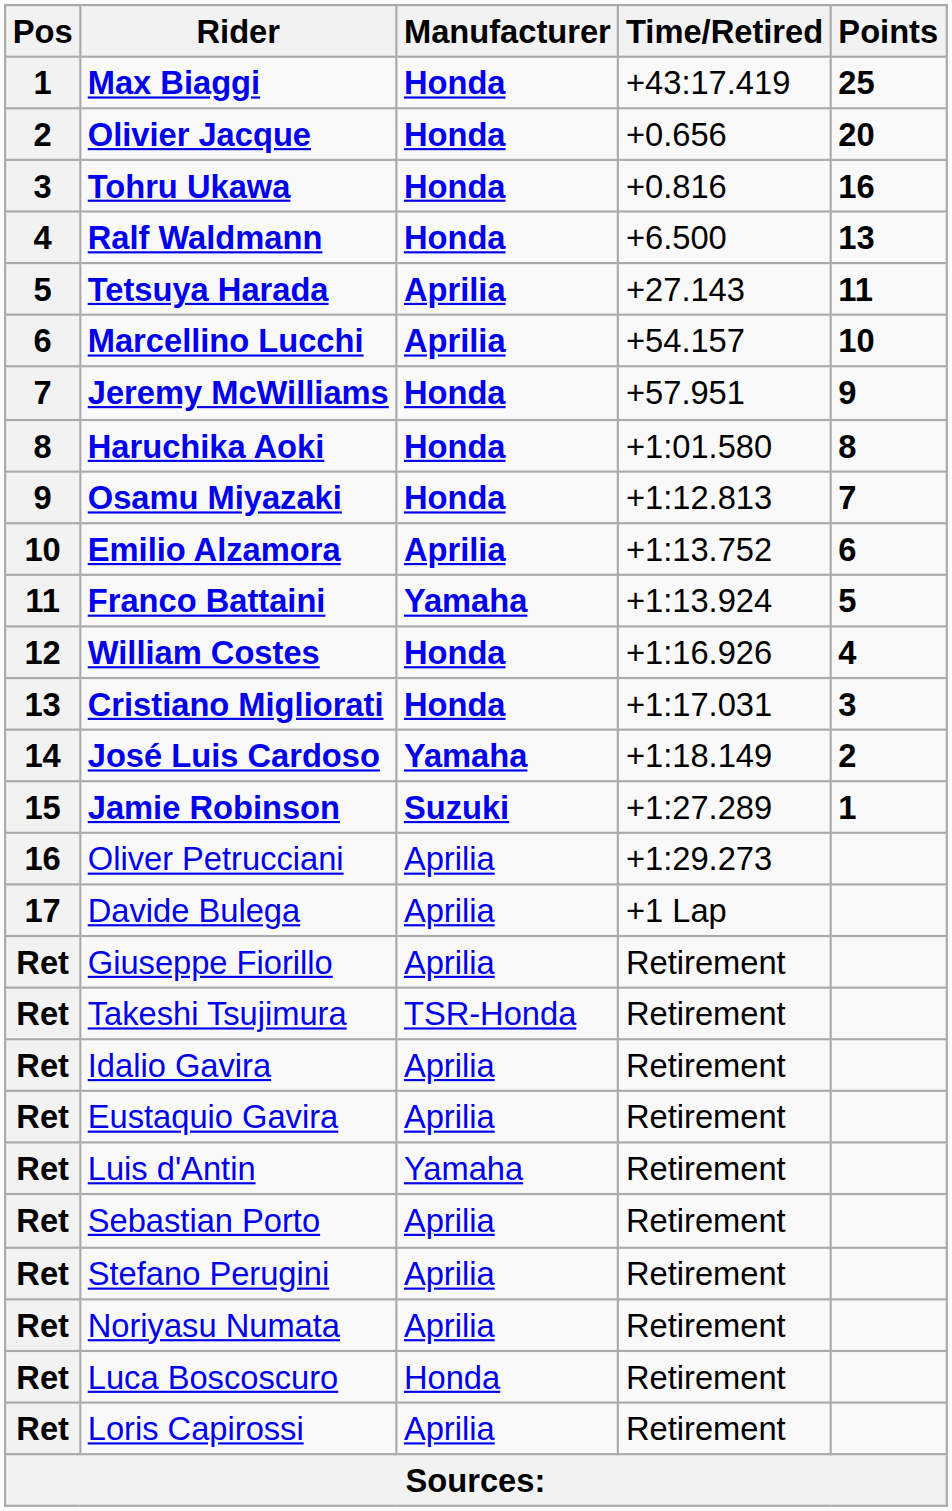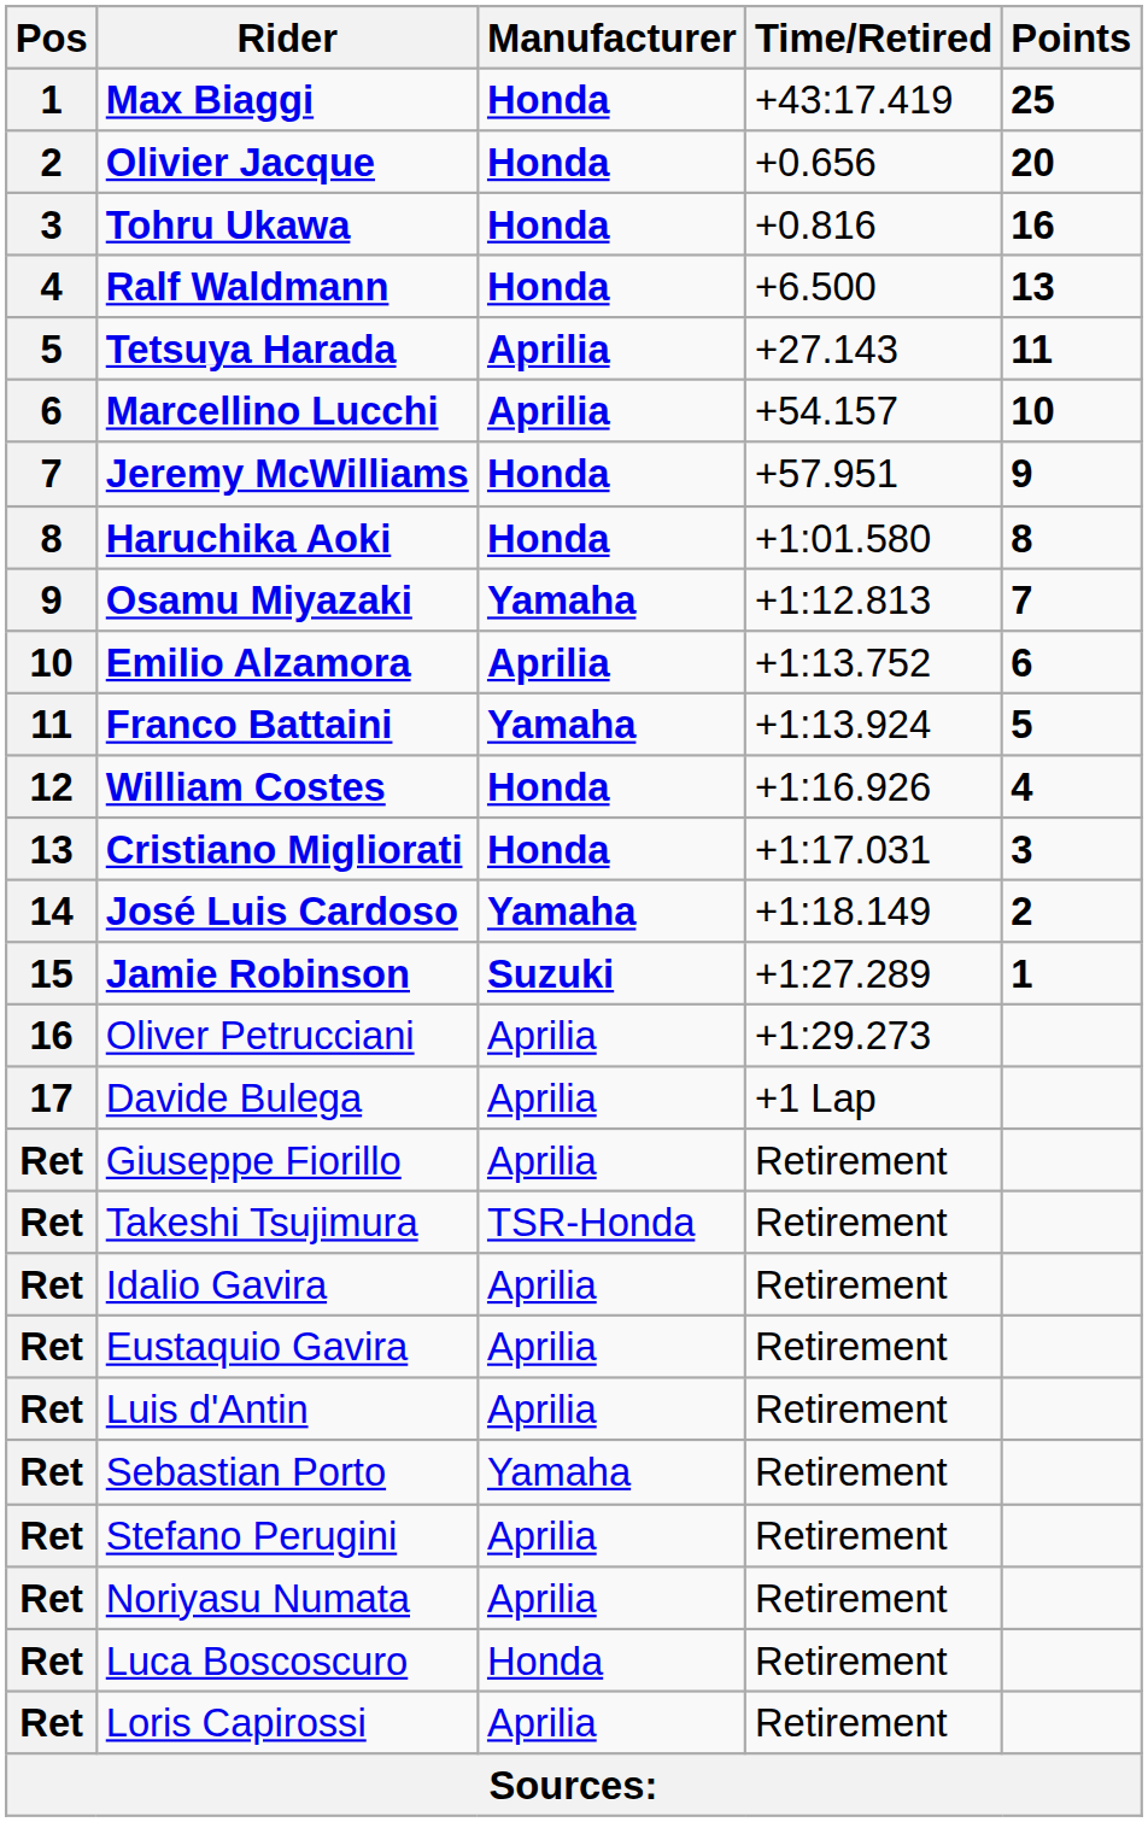Osamu Miyazaki | Manufacturer: Honda -> Yamaha
Luis d'Antin | Manufacturer: Yamaha -> Aprilia
Sebastian Porto | Manufacturer: Aprilia -> Yamaha
